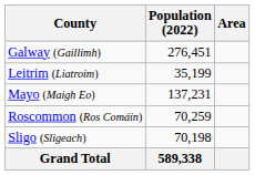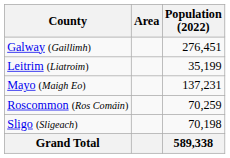columns swapped: Population (2022) <-> Area
